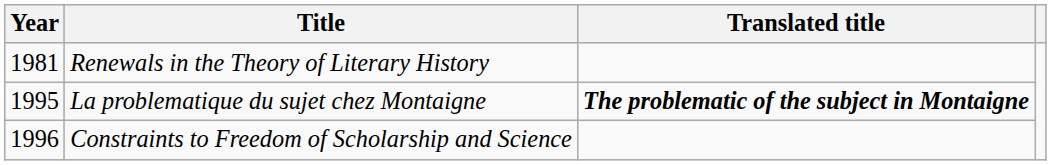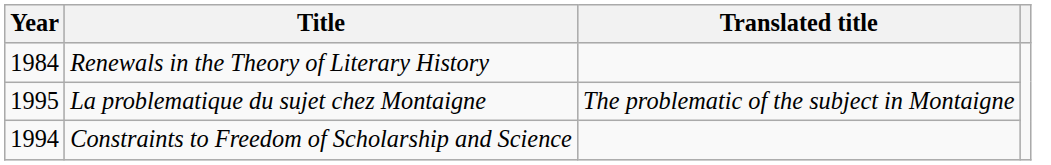Renewals in the Theory of Literary History | Year: 1981 -> 1984
La problematique du sujet chez Montaigne | Translated title: bold -> normal
Constraints to Freedom of Scholarship and Science | Year: 1996 -> 1994
